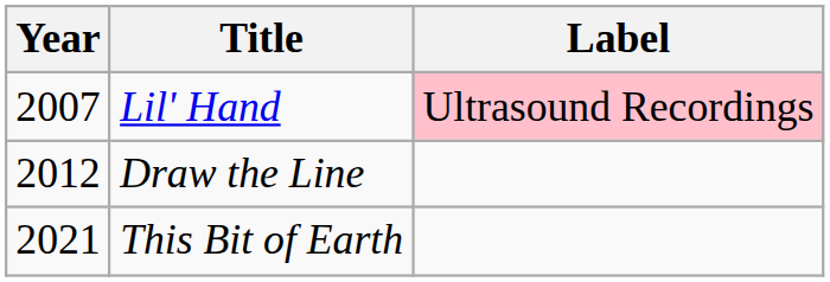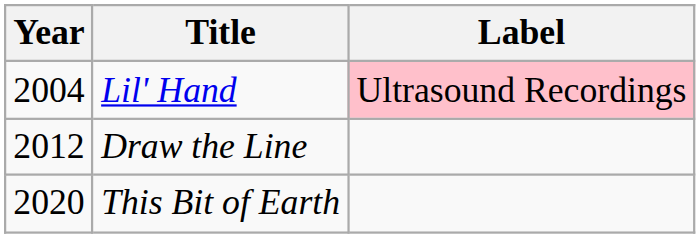Lil' Hand | Year: 2007 -> 2004
This Bit of Earth | Year: 2021 -> 2020
